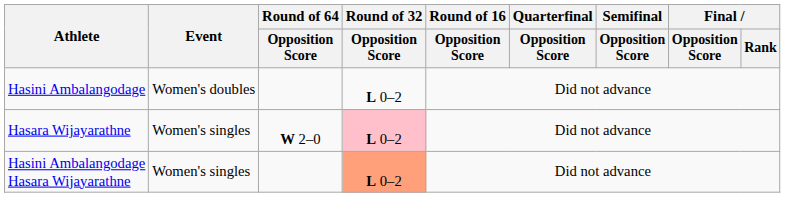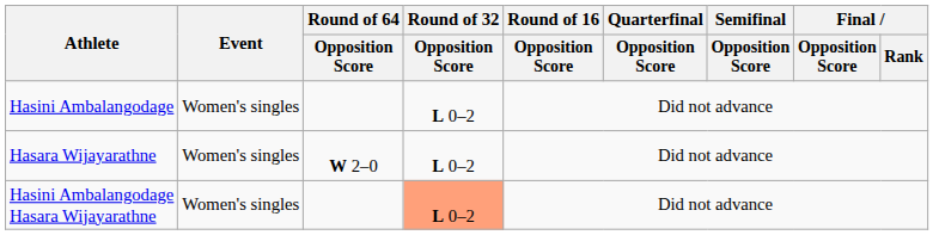Hasini Ambalangodage | Event: Women's doubles -> Women's singles
Hasara Wijayarathne | Round of 32 / Opposition Score: pink background -> no background
